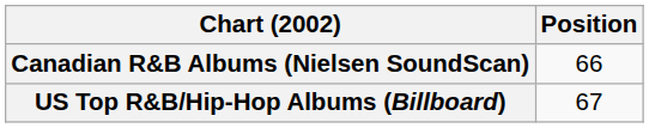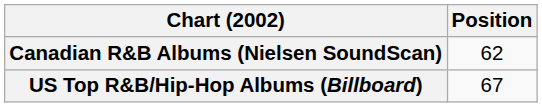Canadian R&B Albums (Nielsen SoundScan) | Position: 66 -> 62
